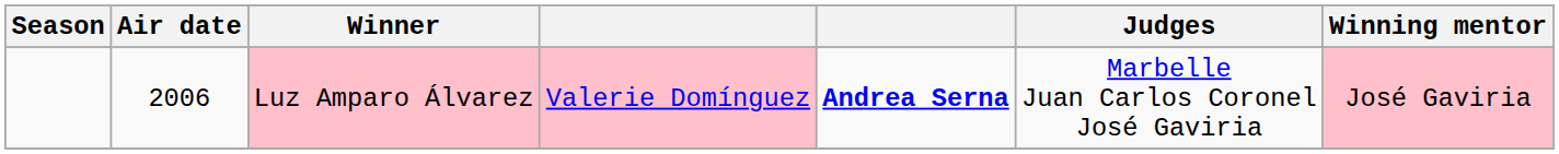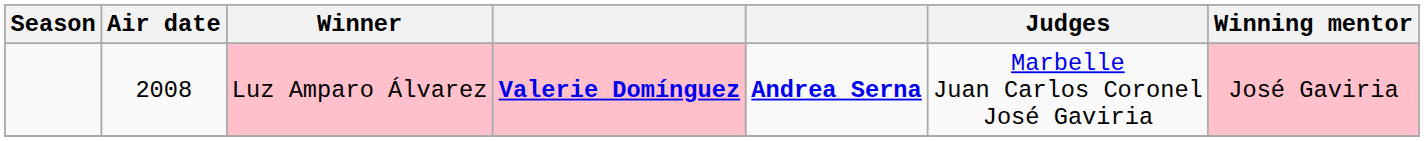Luz Amparo Álvarez | Air date: 2006 -> 2008
Luz Amparo Álvarez | column 4: normal -> bold
